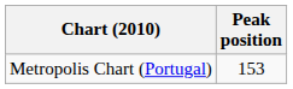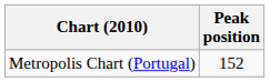Metropolis Chart (Portugal) | Peak position: 153 -> 152
